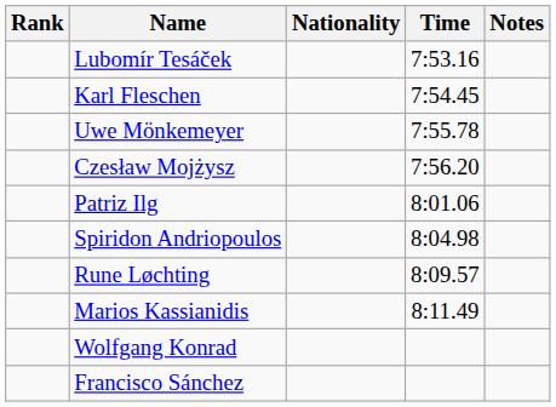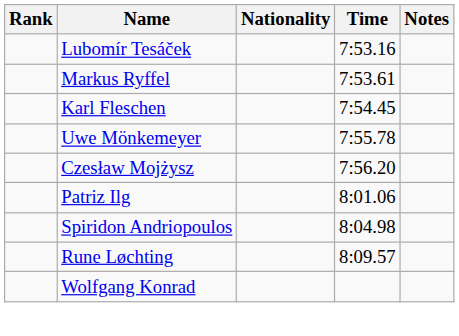+ row: Markus Ryffel | 7:53.61
- row: Marios Kassianidis | 8:11.49
- row: Francisco Sánchez
